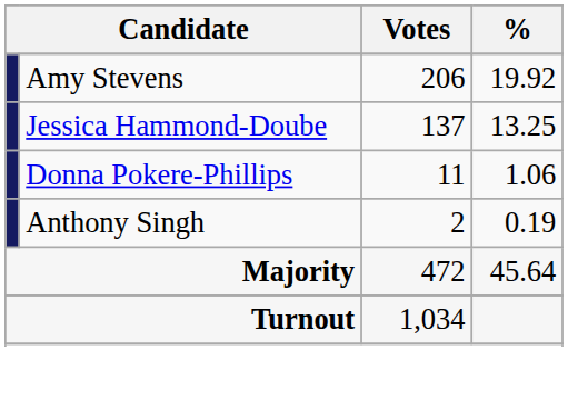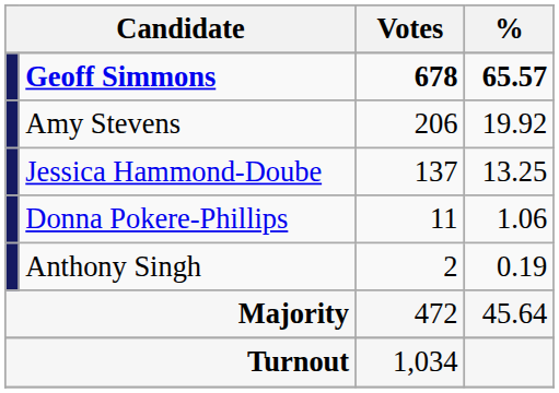+ row: Geoff Simmons | 678 | 65.57
